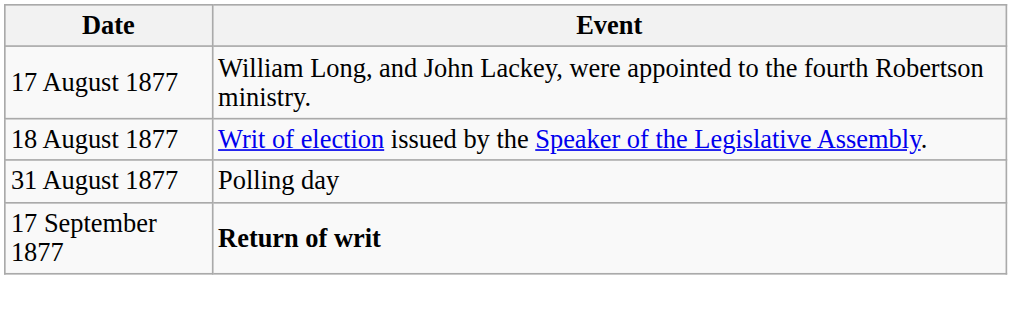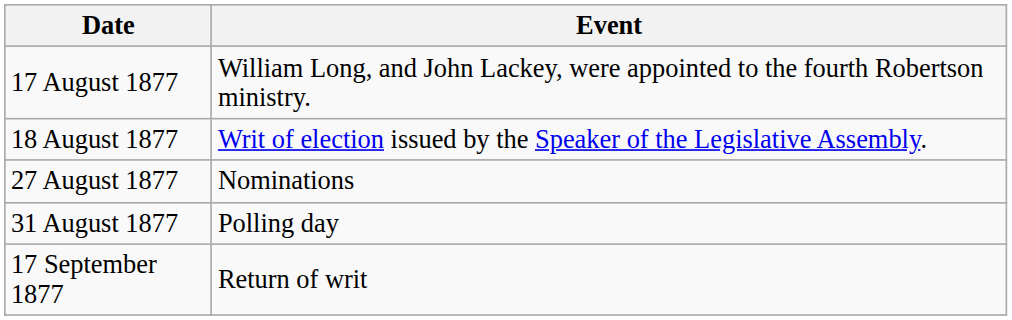+ row: 27 August 1877 | Nominations
17 September 1877 | Event: bold -> normal
